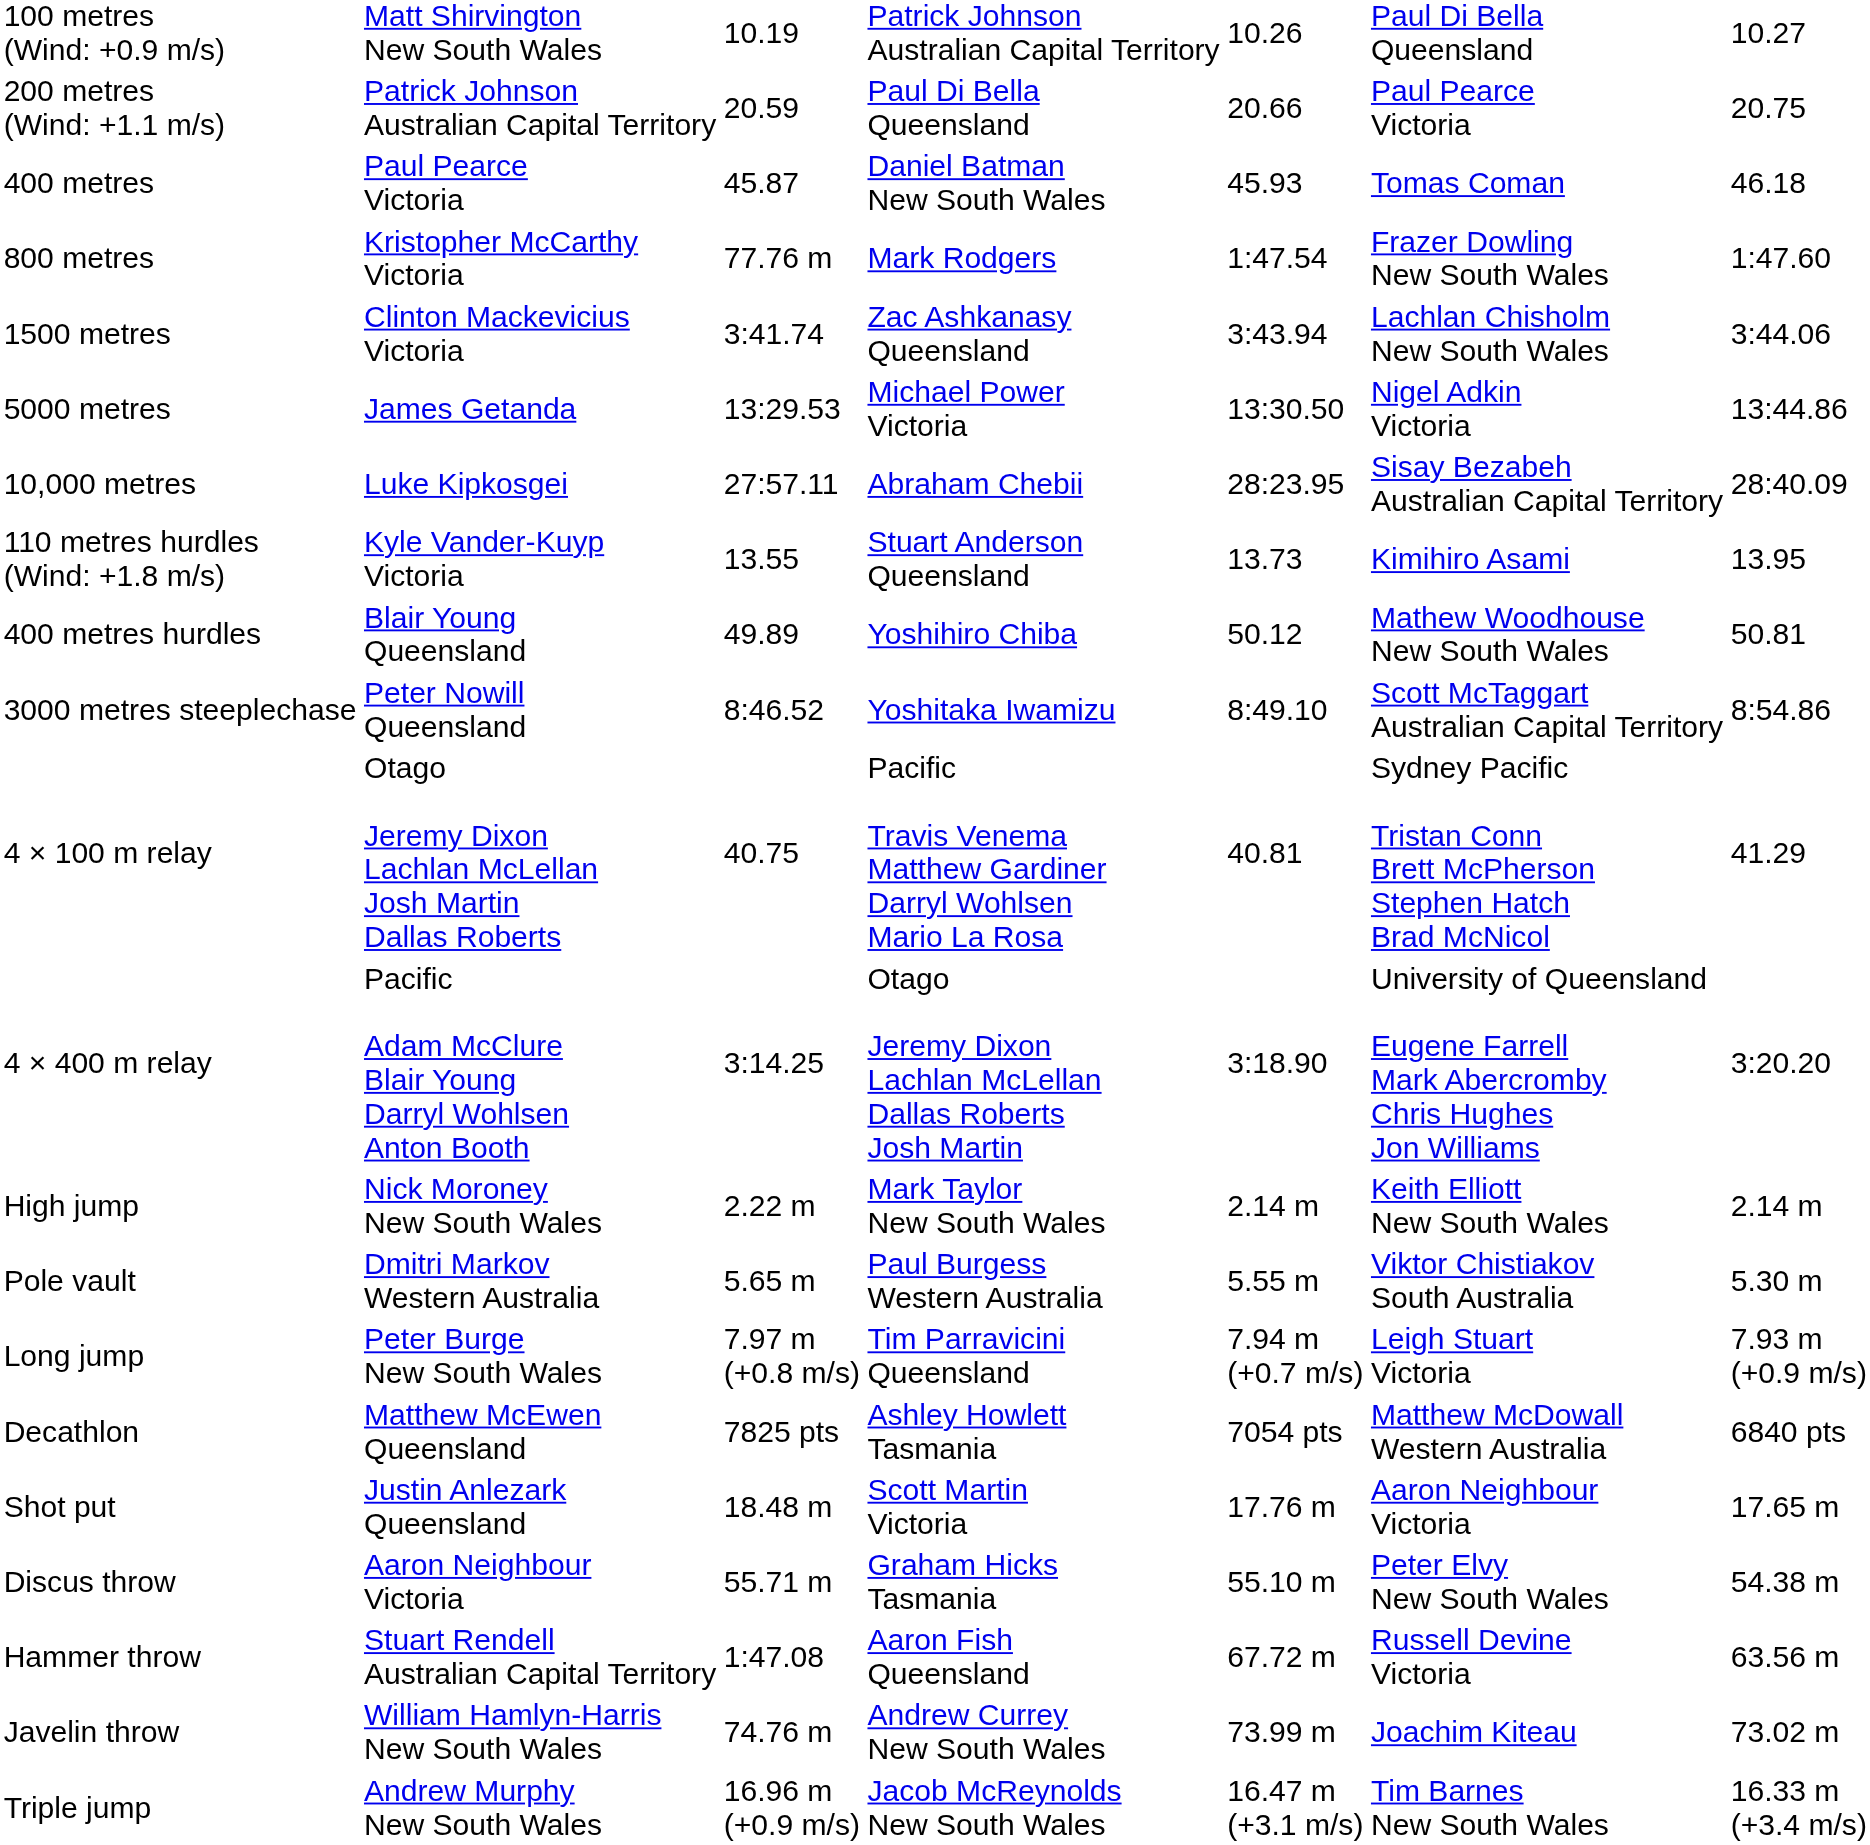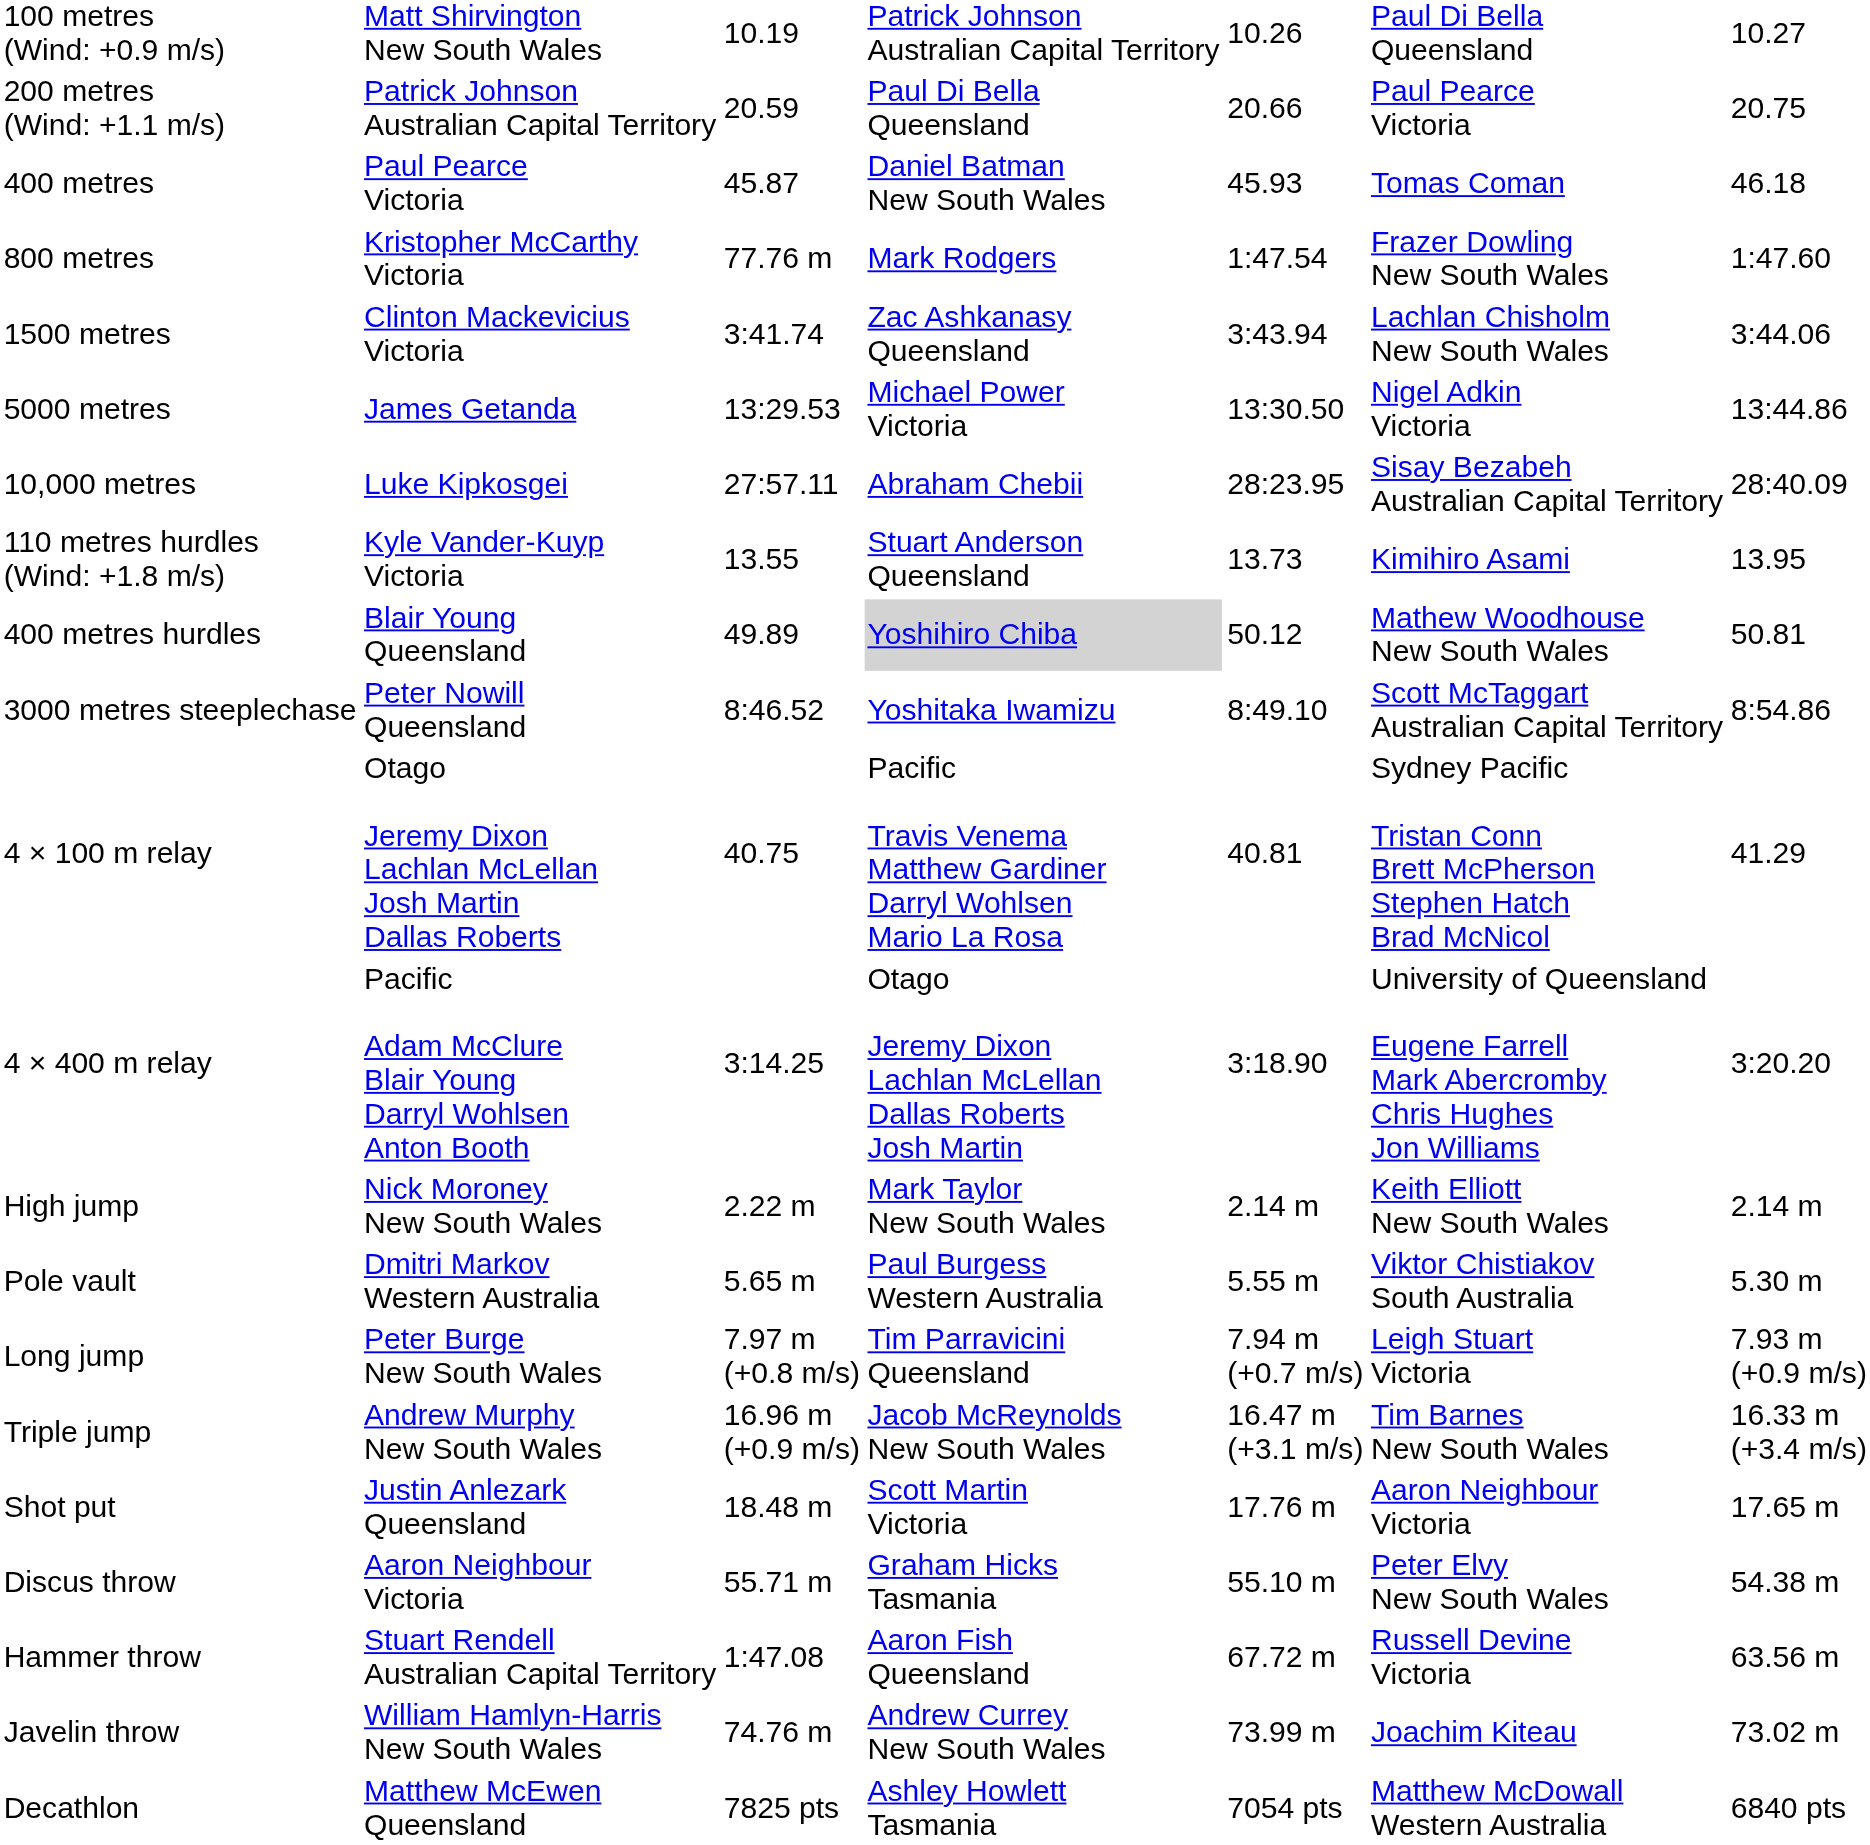400 metres hurdles | column 4: no background -> lightgrey background
rows swapped: Triple jump <-> Decathlon
